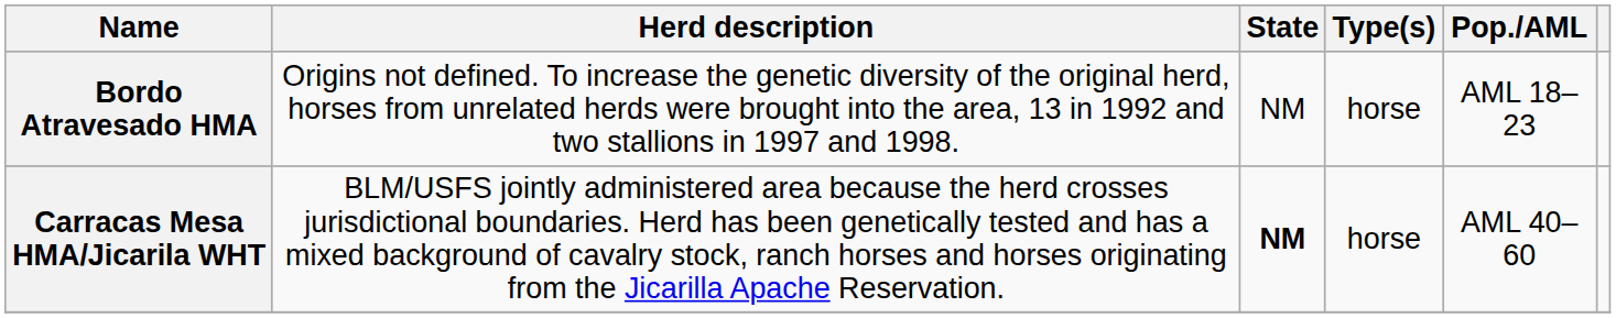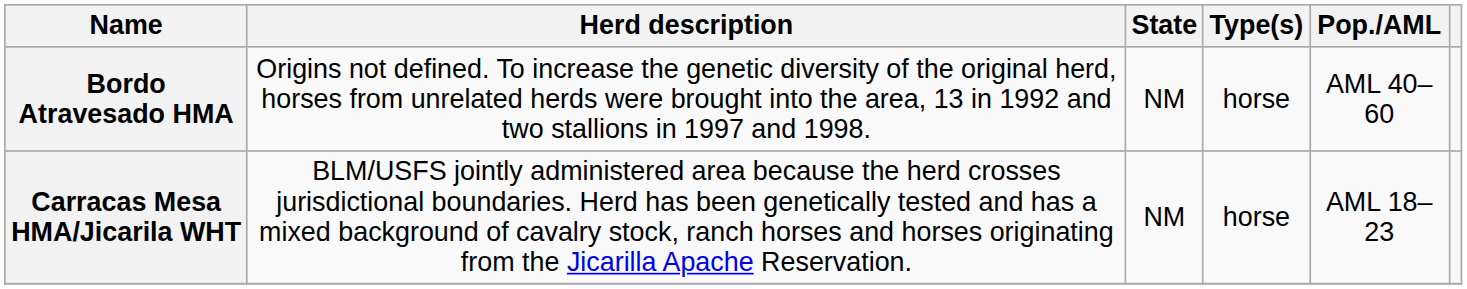Bordo Atravesado HMA | Pop./AML: AML 18–23 -> AML 40–60
Carracas Mesa HMA/Jicarila WHT | State: bold -> normal
Carracas Mesa HMA/Jicarila WHT | Pop./AML: AML 40–60 -> AML 18–23
